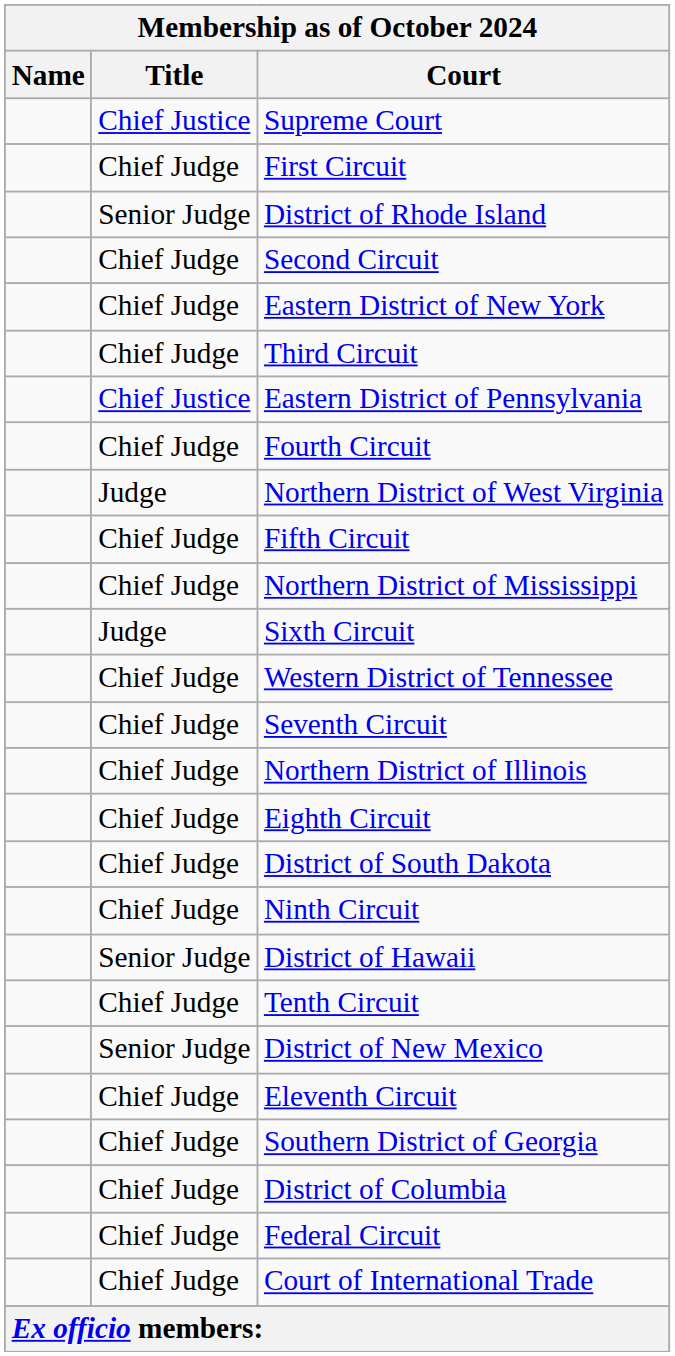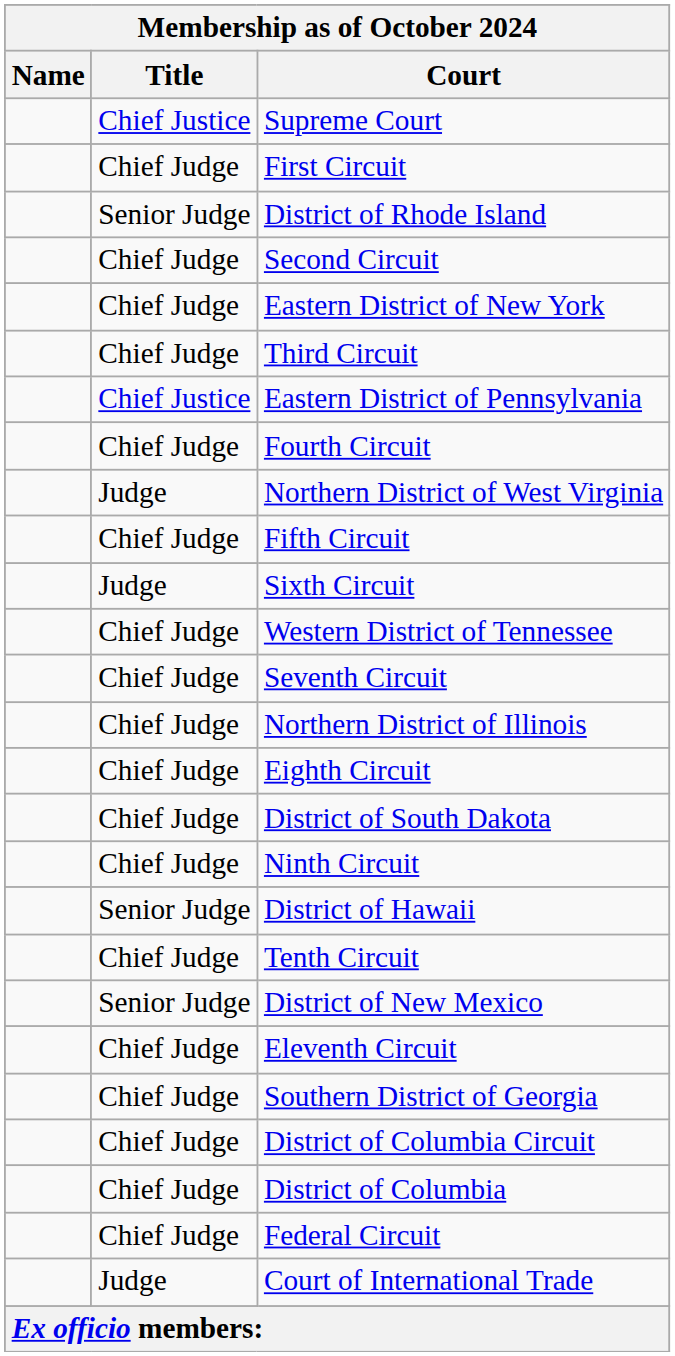- row: Chief Judge | Northern District of Mississippi
+ row: Chief Judge | District of Columbia Circuit
Court of International Trade | Title: Chief Judge -> Judge
